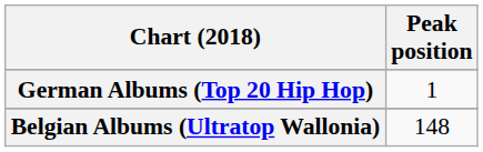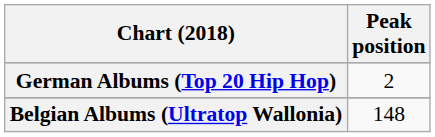German Albums (Top 20 Hip Hop) | Peak position: 1 -> 2
